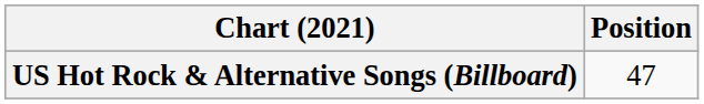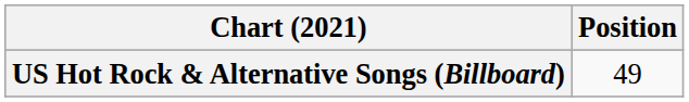US Hot Rock & Alternative Songs (Billboard) | Position: 47 -> 49
